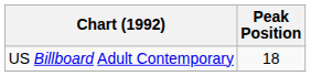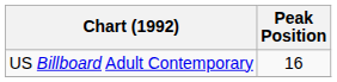US Billboard Adult Contemporary | Peak Position: 18 -> 16
